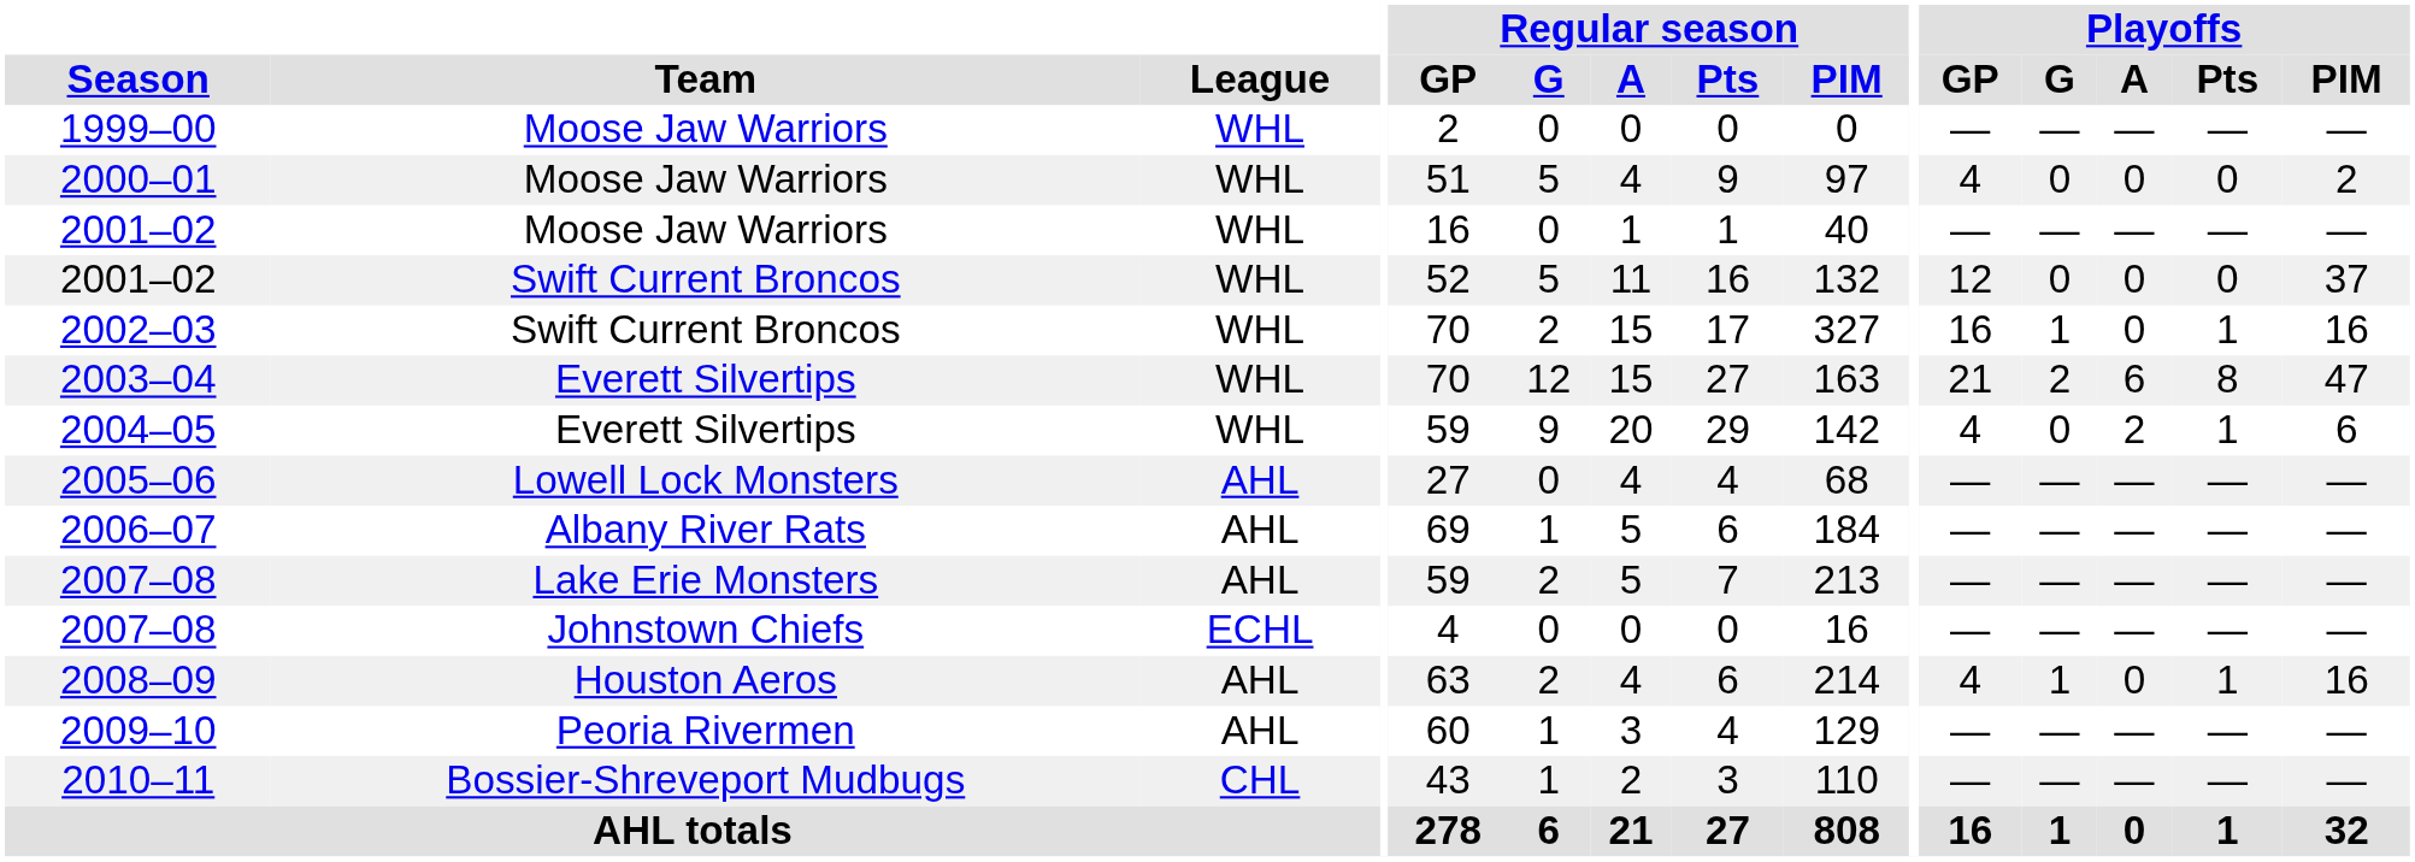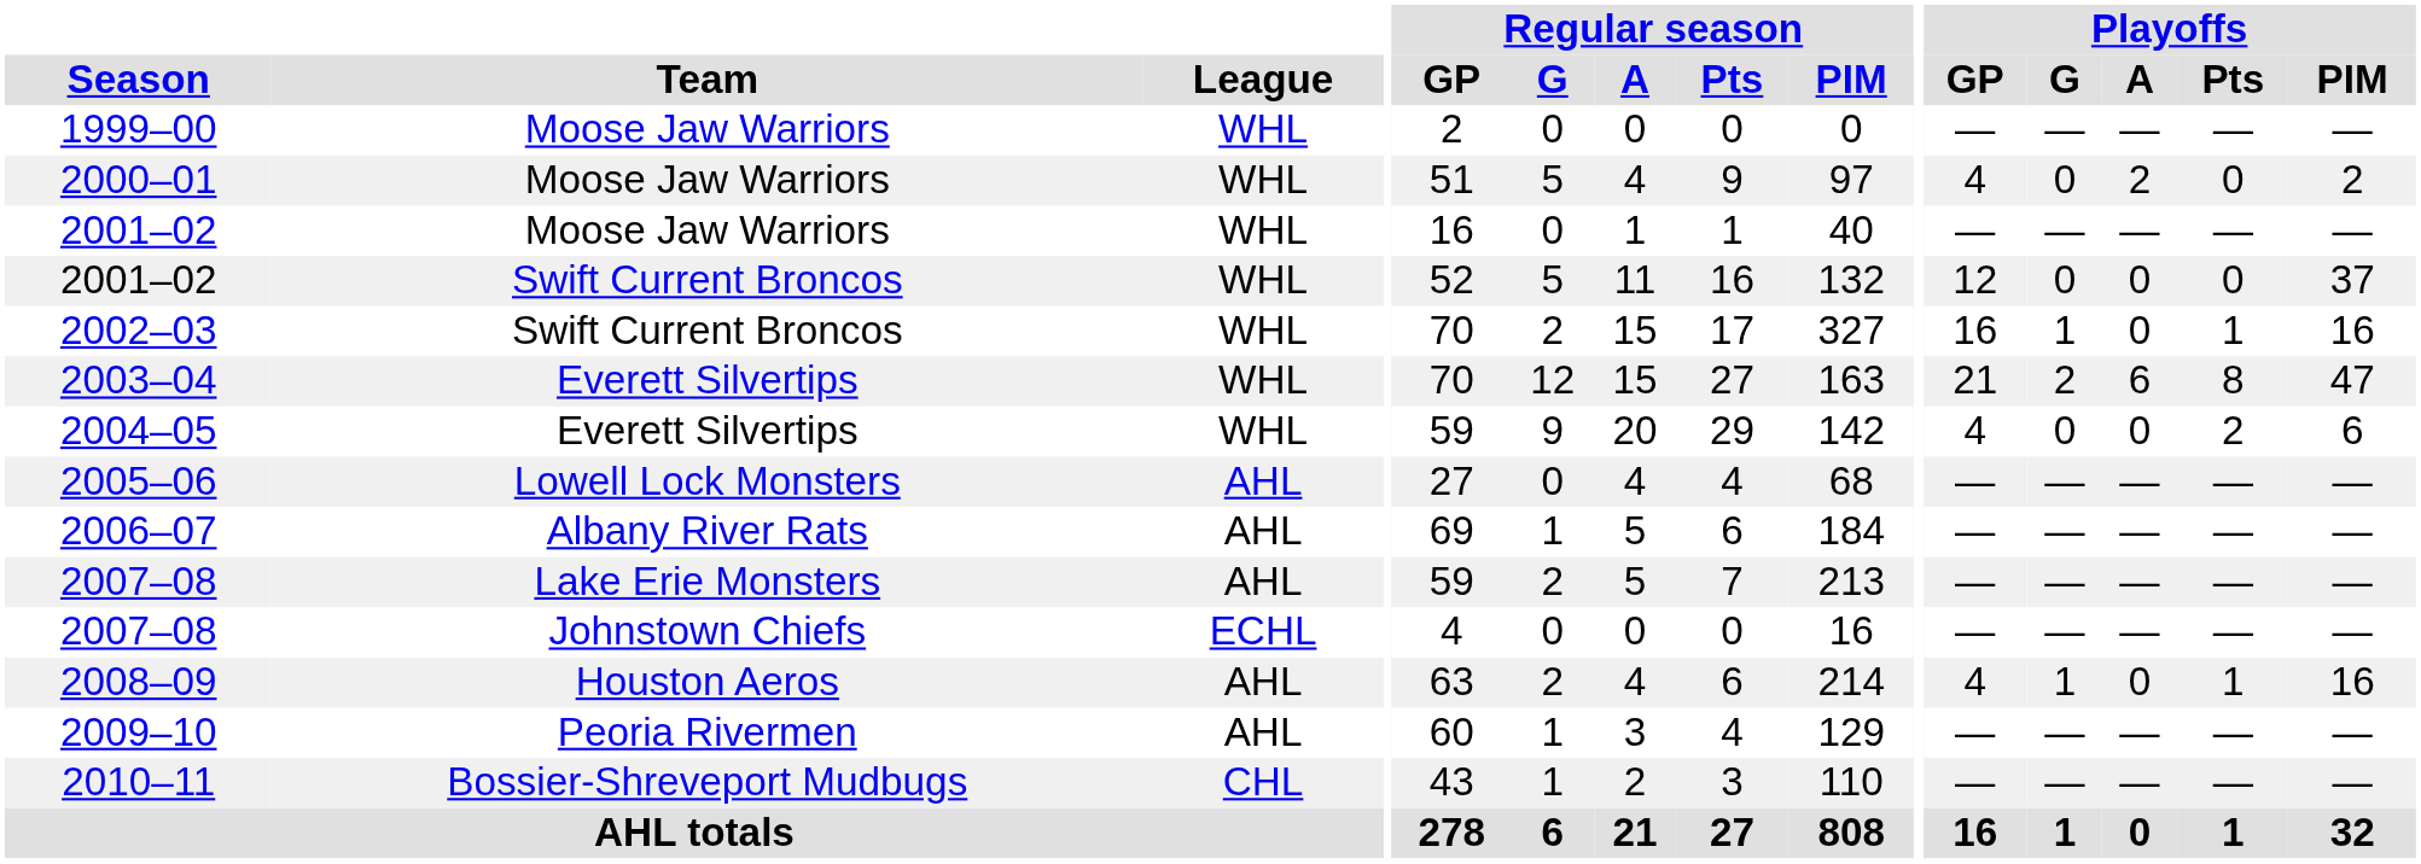2000–01 | Playoffs / A: 0 -> 2
2004–05 | Playoffs / A: 2 -> 0
2004–05 | Playoffs / Pts: 1 -> 2
